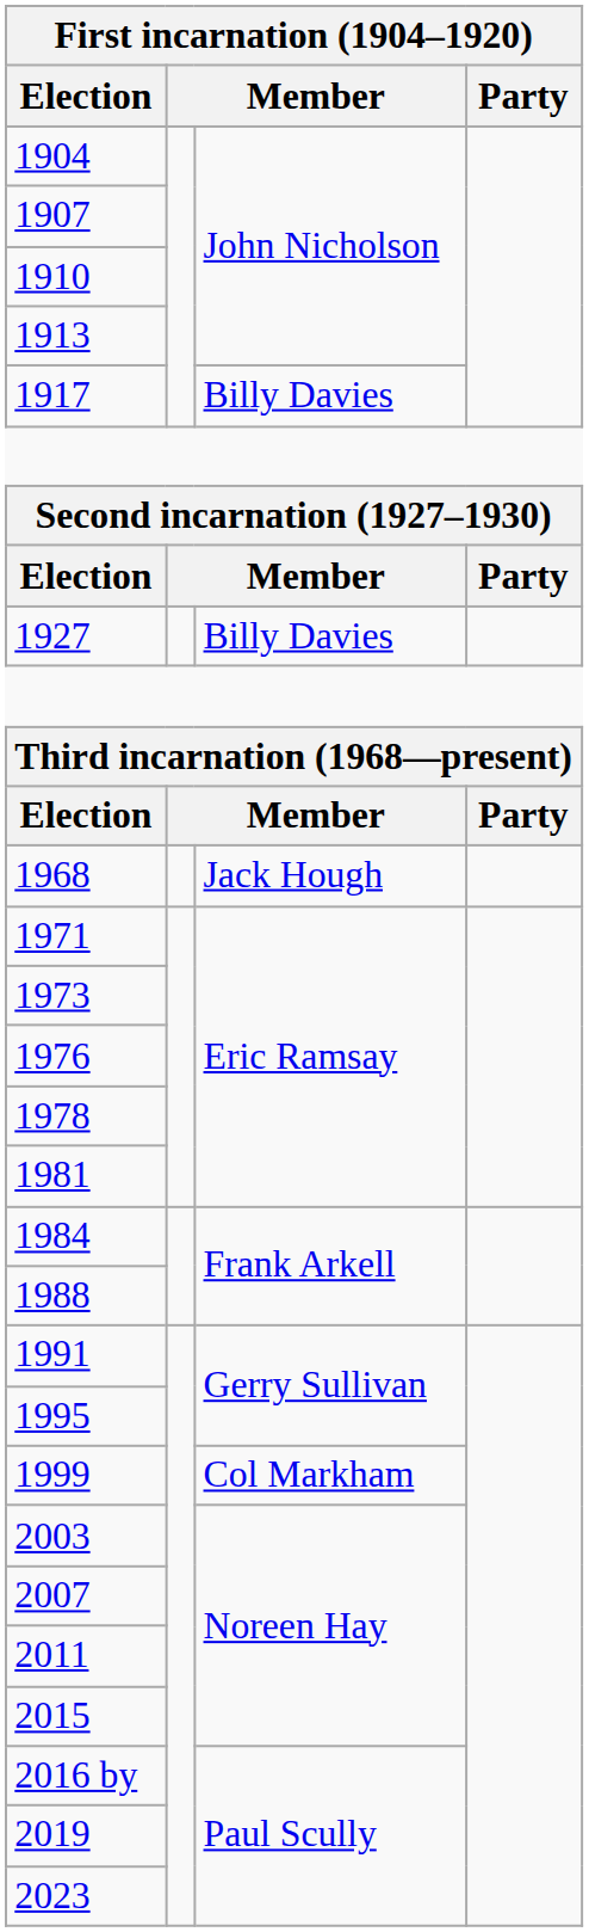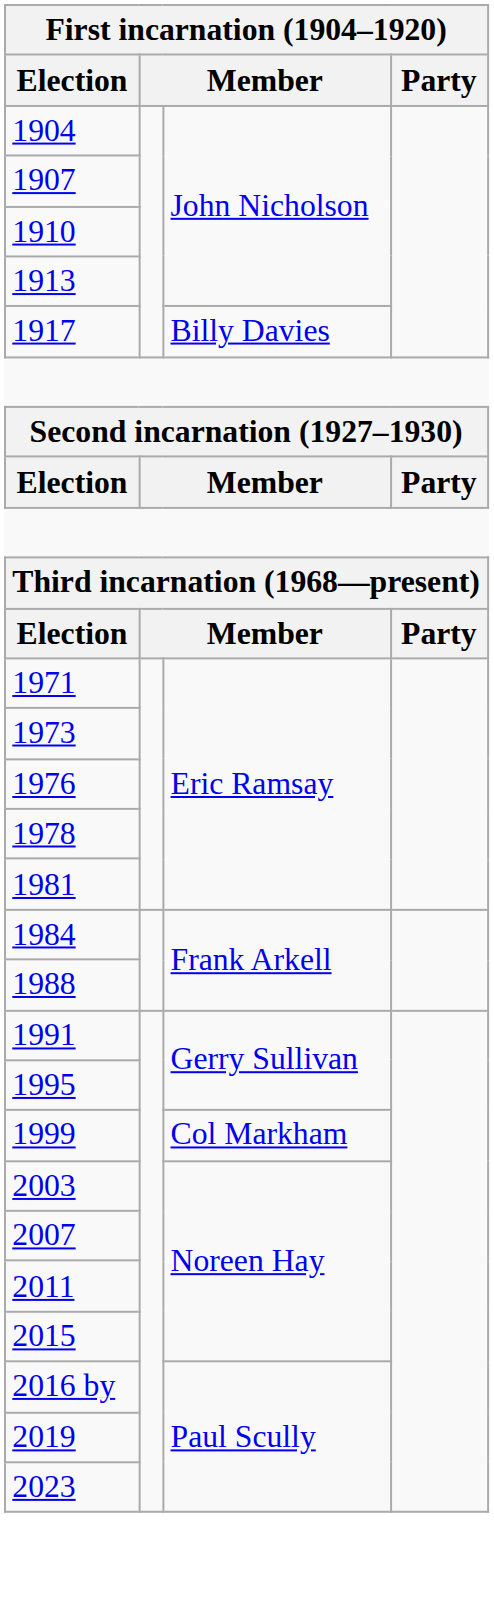- row: 1927 | Billy Davies
- row: 1968 | Jack Hough
